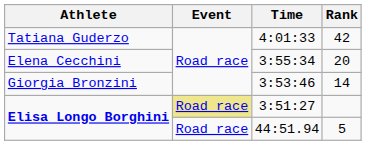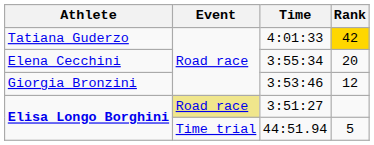4:01:33 | Rank: no background -> gold background
3:53:46 | Rank: 14 -> 12
44:51.94 | Event: Road race -> Time trial
